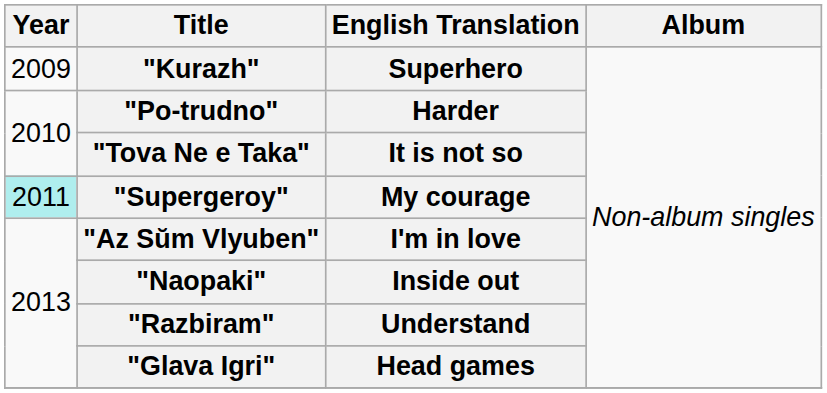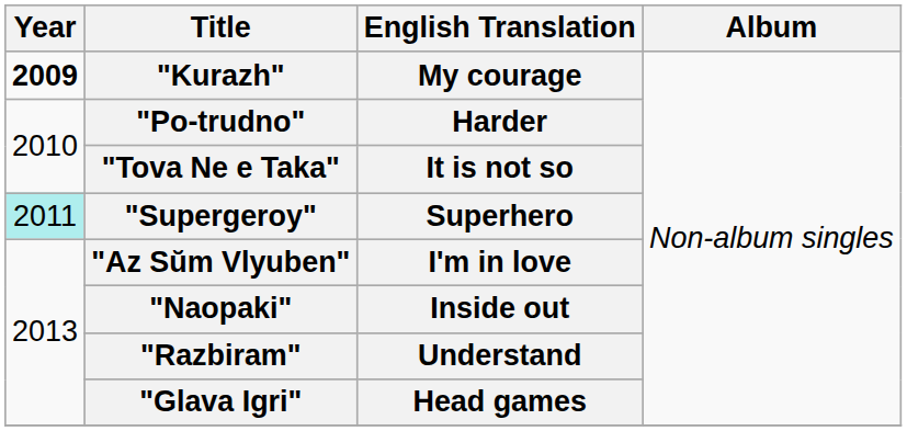"Kurazh" | Year: normal -> bold
"Kurazh" | English Translation: Superhero -> My courage
"Supergeroy" | English Translation: My courage -> Superhero
